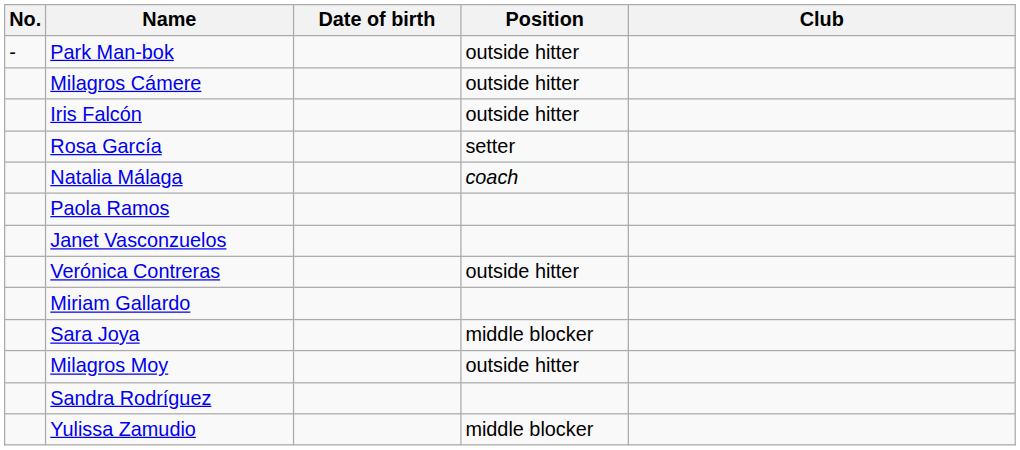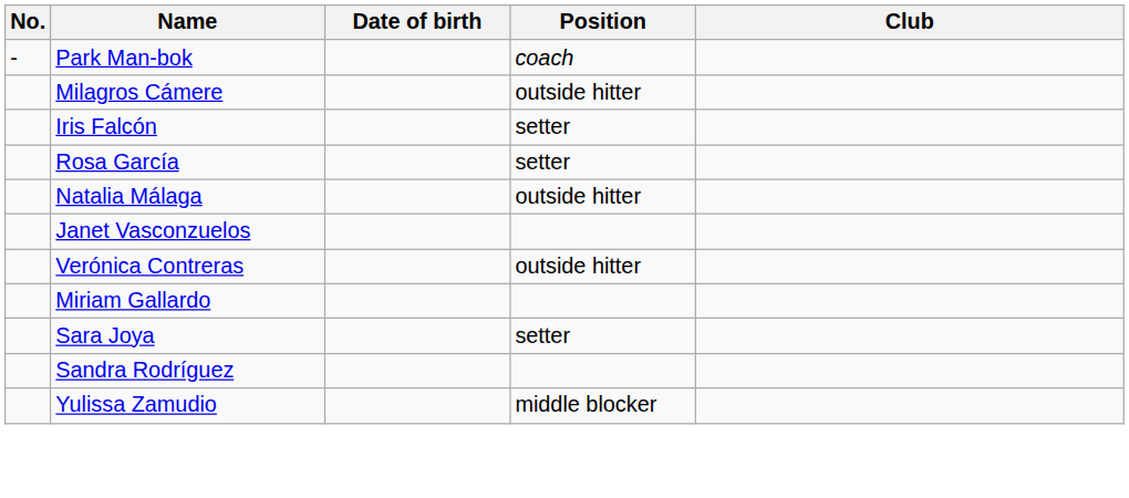Park Man-bok | Position: outside hitter -> coach
Iris Falcón | Position: outside hitter -> setter
Natalia Málaga | Position: coach -> outside hitter
- row: Paola Ramos
Sara Joya | Position: middle blocker -> setter
- row: Milagros Moy | outside hitter
